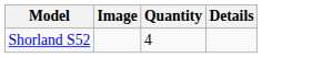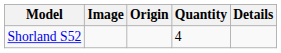+ column: Origin
